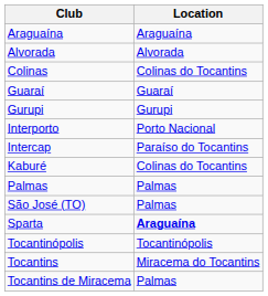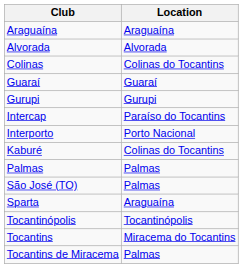rows swapped: Intercap <-> Interporto
Sparta | Location: bold -> normal
